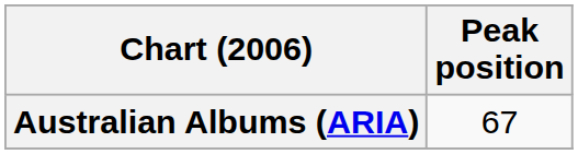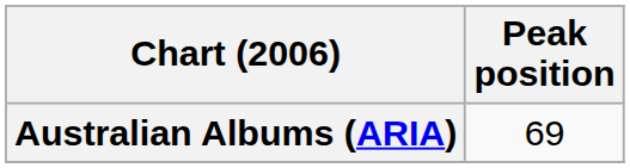Australian Albums (ARIA) | Peak position: 67 -> 69
